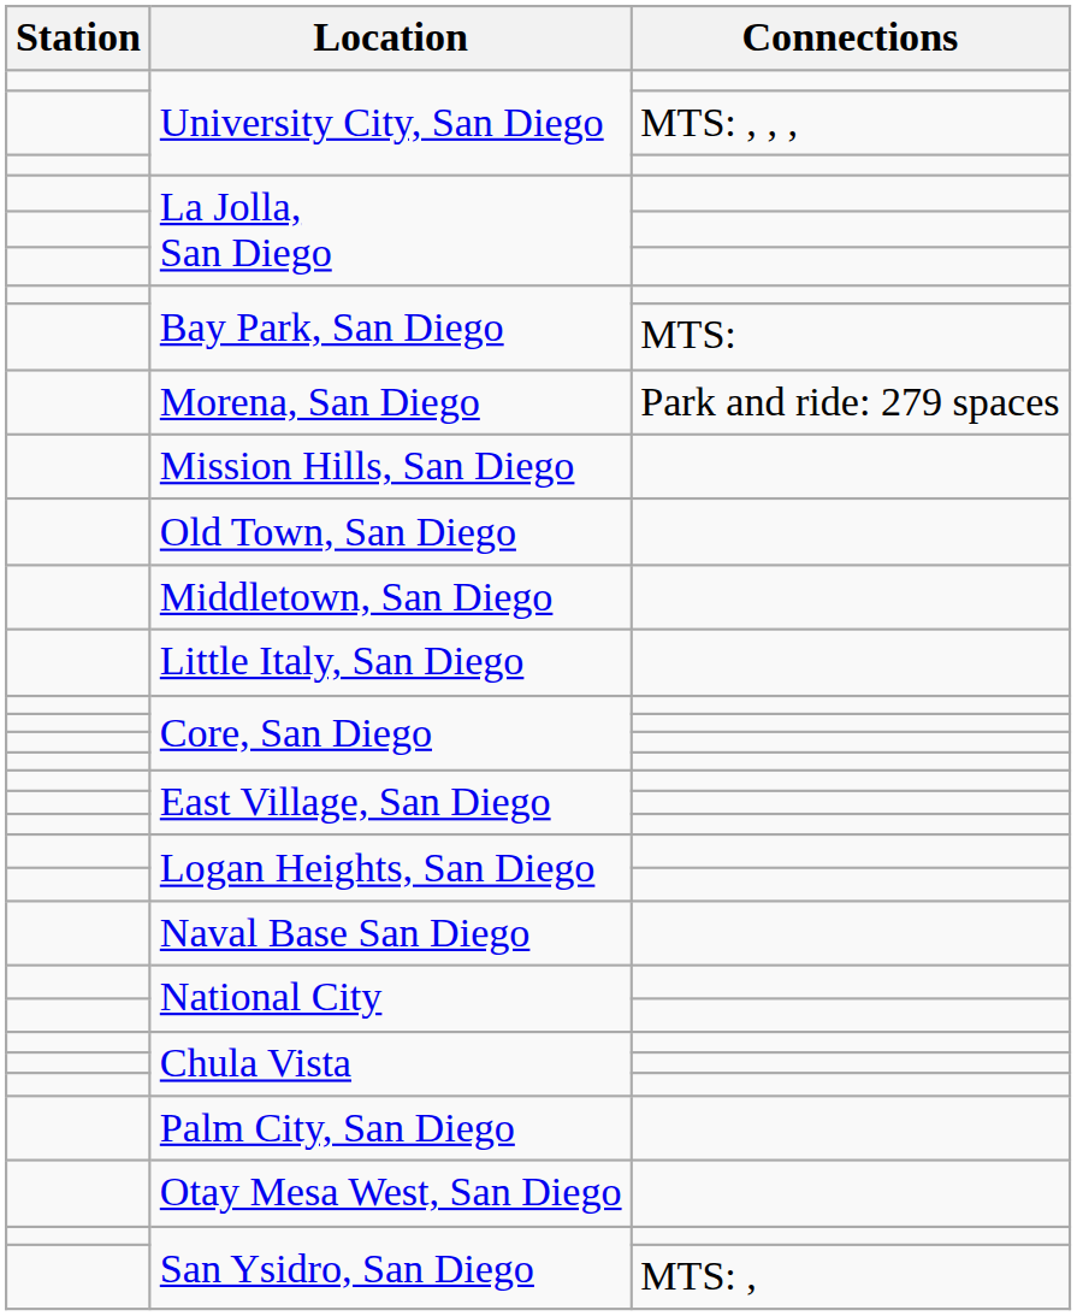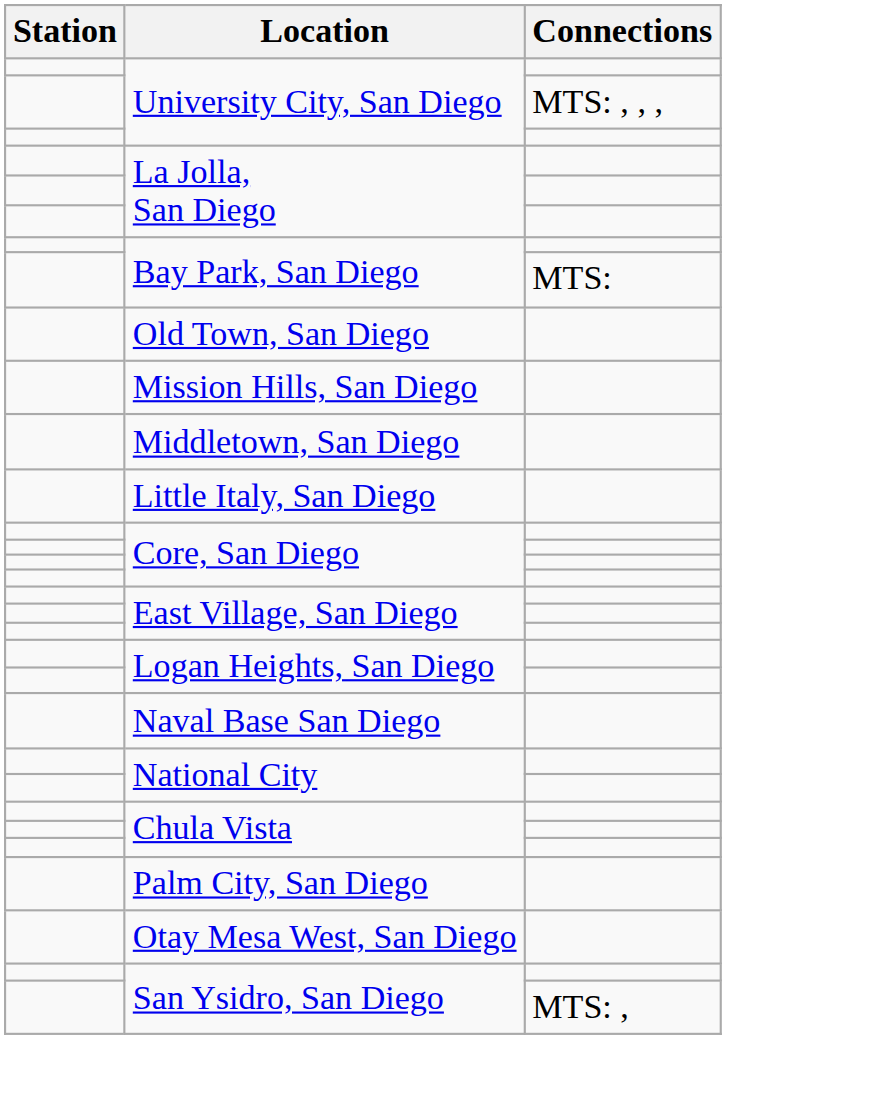- row: Morena, San Diego | Park and ride: 279 spaces
rows swapped: Old Town, San Diego <-> Mission Hills, San Diego
